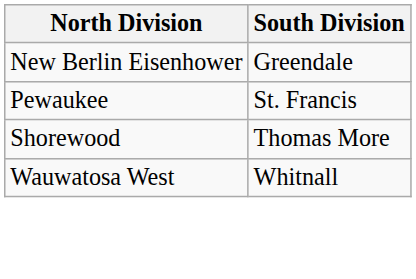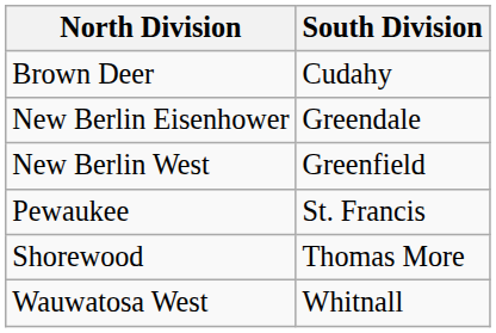+ row: Brown Deer | Cudahy
+ row: New Berlin West | Greenfield
